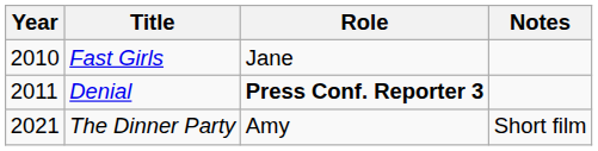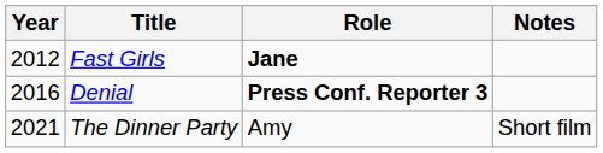Fast Girls | Year: 2010 -> 2012
Fast Girls | Role: normal -> bold
Denial | Year: 2011 -> 2016
